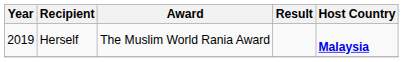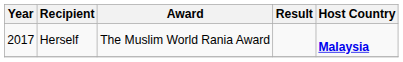Herself | Year: 2019 -> 2017
